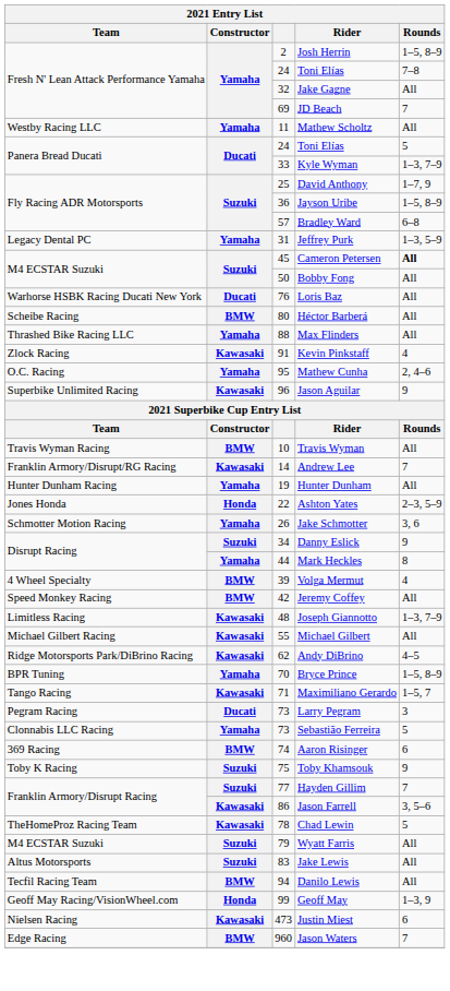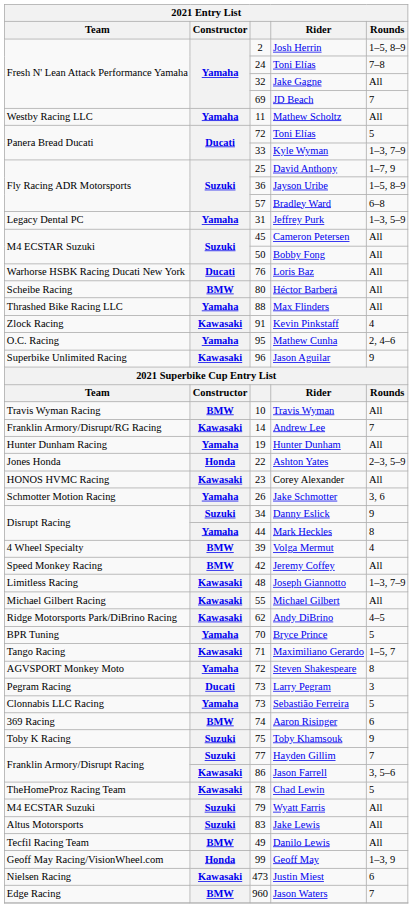Panera Bread Ducati / Toni Elías | column 3: 24 -> 72
Cameron Petersen | Rounds: bold -> normal
+ row: HONOS HVMC Racing | Kawasaki | 23 | Corey Alexander | All
Bryce Prince | Rounds: 1–5, 8–9 -> 5
+ row: AGVSPORT Monkey Moto | Yamaha | 72 | Steven Shakespeare | 8
Danilo Lewis | column 3: 94 -> 49
